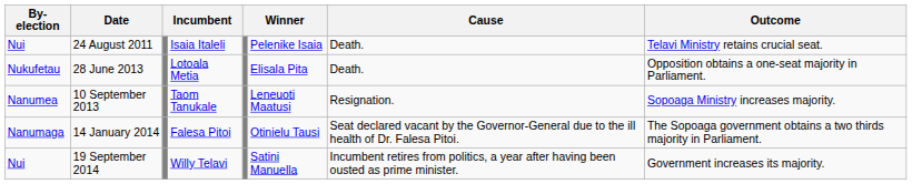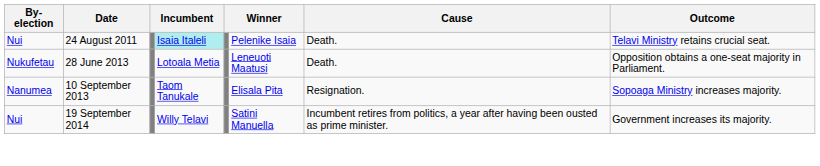24 August 2011 | column 4: no background -> paleturquoise background
28 June 2013 | column 6: Elisala Pita -> Leneuoti Maatusi
10 September 2013 | column 6: Leneuoti Maatusi -> Elisala Pita
- row: Nanumaga | 14 January 2014 | Falesa Pitoi | Otinielu Tausi | Seat declared vacant by the Governor-General due to the ill health of Dr. Falesa Pitoi. | The Sopoaga government obtains a two thirds majority in Parliament.
